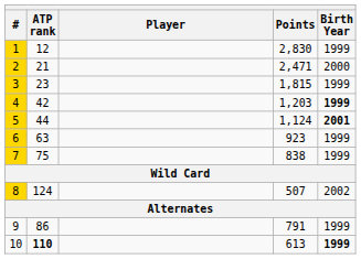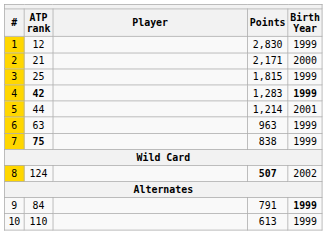2 | Points: 2,471 -> 2,171
3 | ATP rank: 23 -> 25
4 | ATP rank: normal -> bold
4 | Points: 1,203 -> 1,283
5 | Points: 1,124 -> 1,214
5 | Birth Year: bold -> normal
6 | Points: 923 -> 963
7 | ATP rank: normal -> bold
8 | Points: normal -> bold
9 | ATP rank: 86 -> 84
9 | Birth Year: normal -> bold
10 | ATP rank: bold -> normal
10 | Birth Year: bold -> normal
